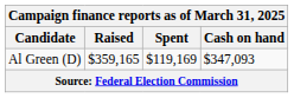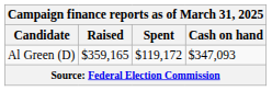Al Green (D) | Spent: $119,169 -> $119,172
